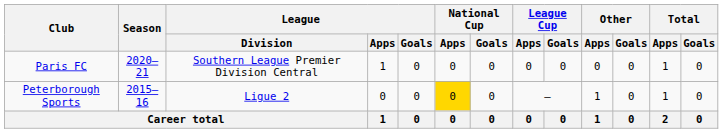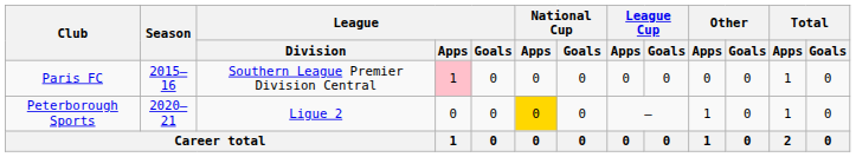Paris FC | Season: 2020–21 -> 2015–16
Paris FC | League / Apps: no background -> pink background
Peterborough Sports | Season: 2015–16 -> 2020–21
